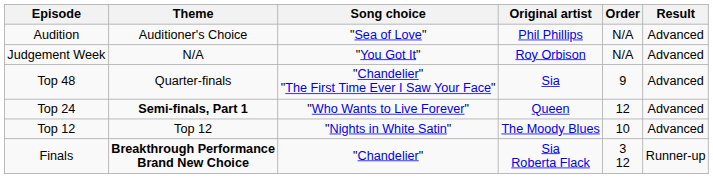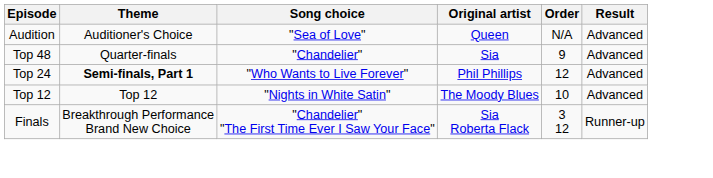Audition | Original artist: Phil Phillips -> Queen
- row: Judgement Week | N/A | "You Got It" | Roy Orbison | N/A | Advanced
Top 48 | Song choice: "Chandelier" "The First Time Ever I Saw Your Face" -> "Chandelier"
Top 24 | Original artist: Queen -> Phil Phillips
Finals | Theme: bold -> normal
Finals | Song choice: "Chandelier" -> "Chandelier" "The First Time Ever I Saw Your Face"
